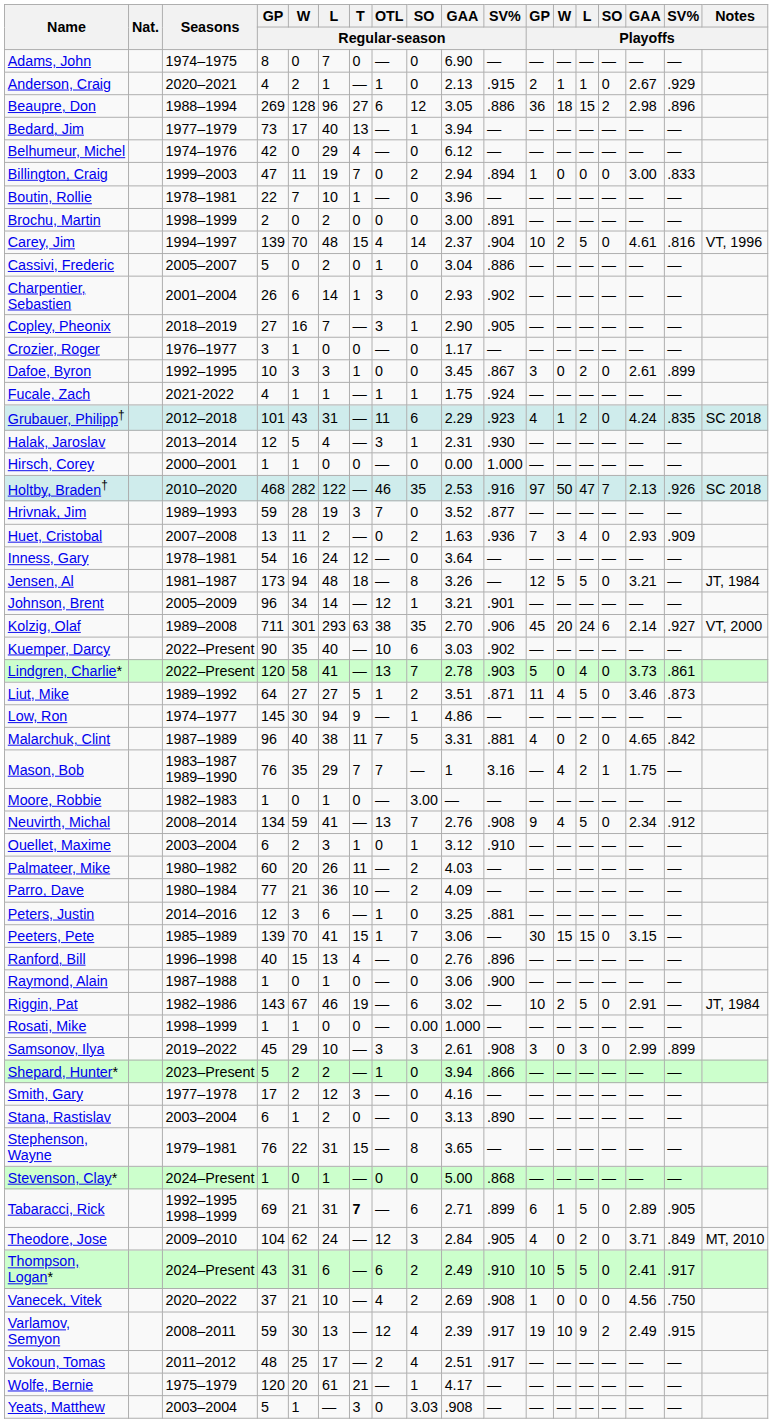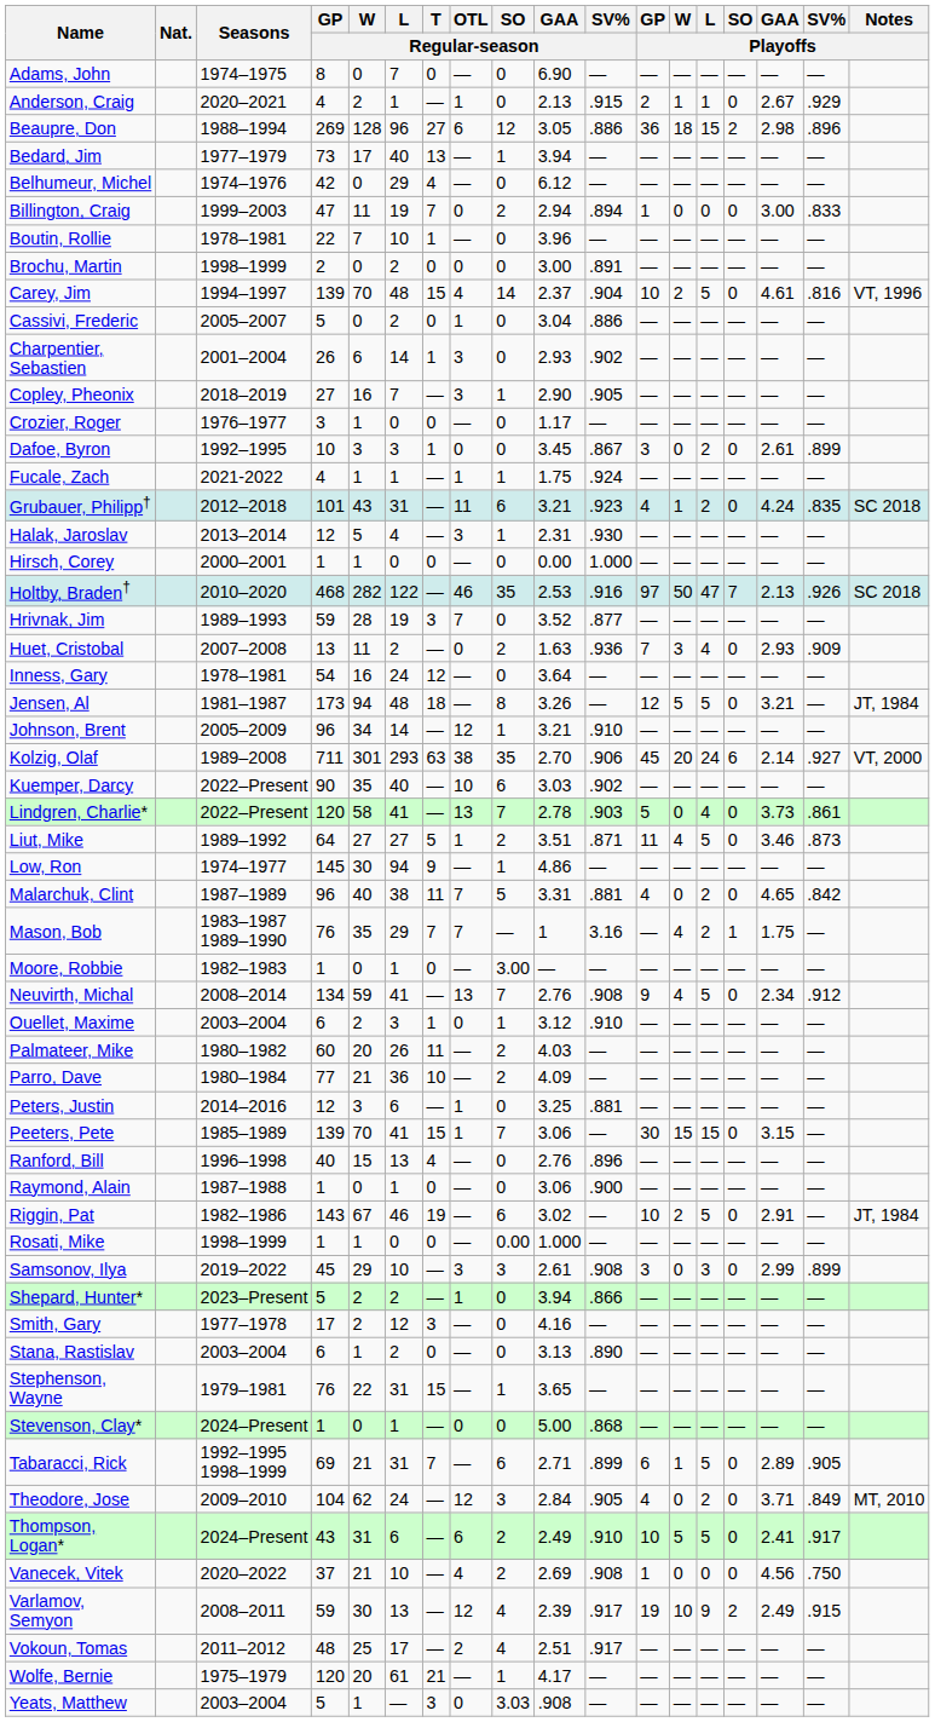Grubauer, Philipp† | GAA / Regular-season: 2.29 -> 3.21
Johnson, Brent | SV% / Regular-season: .901 -> .910
Stephenson, Wayne | SO / Regular-season: 8 -> 1
Tabaracci, Rick | T / Regular-season: bold -> normal
